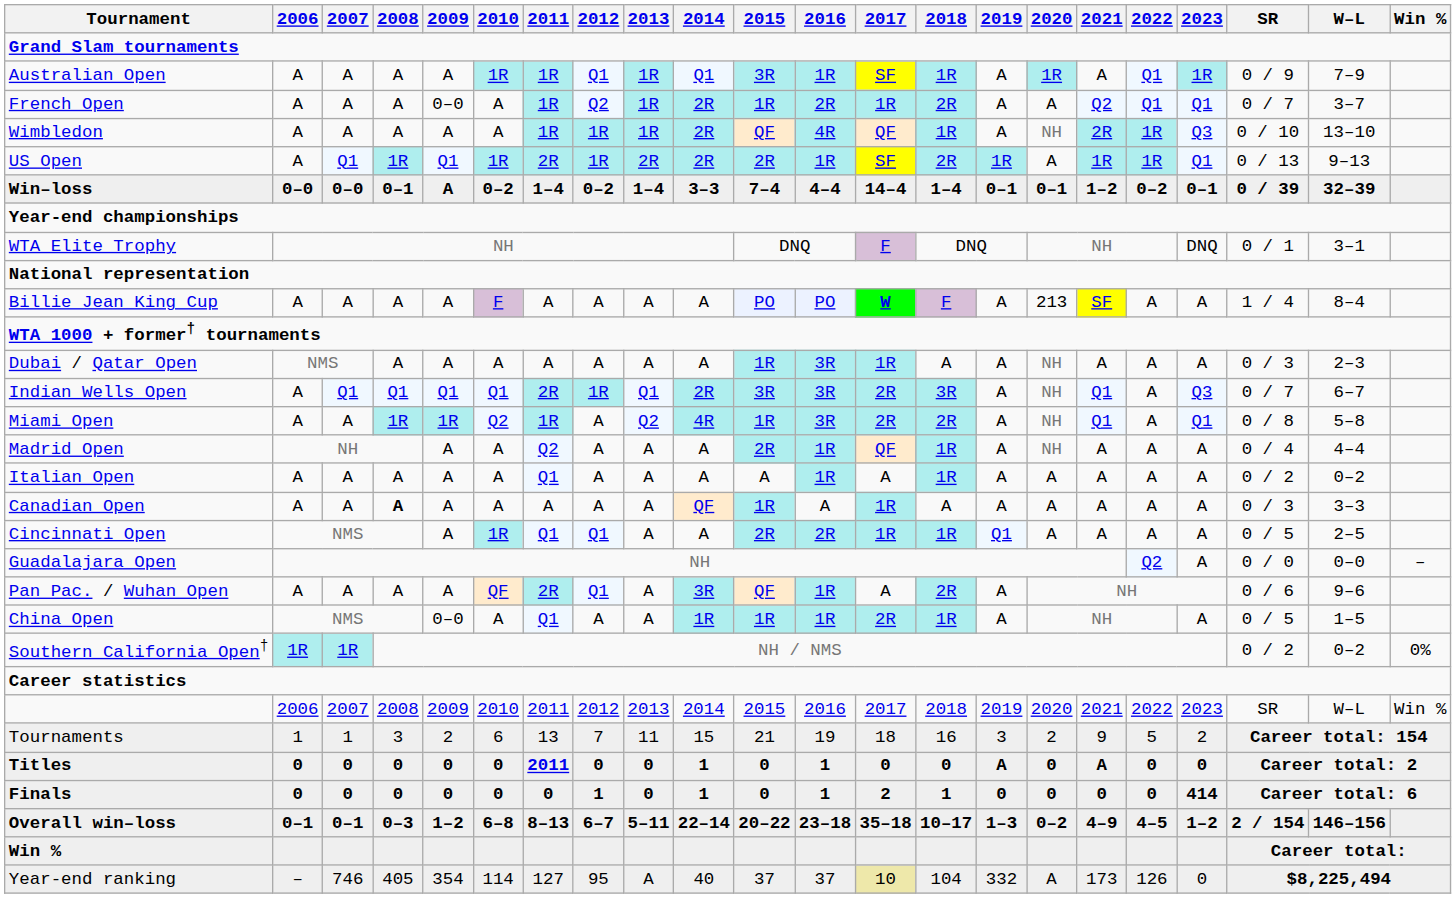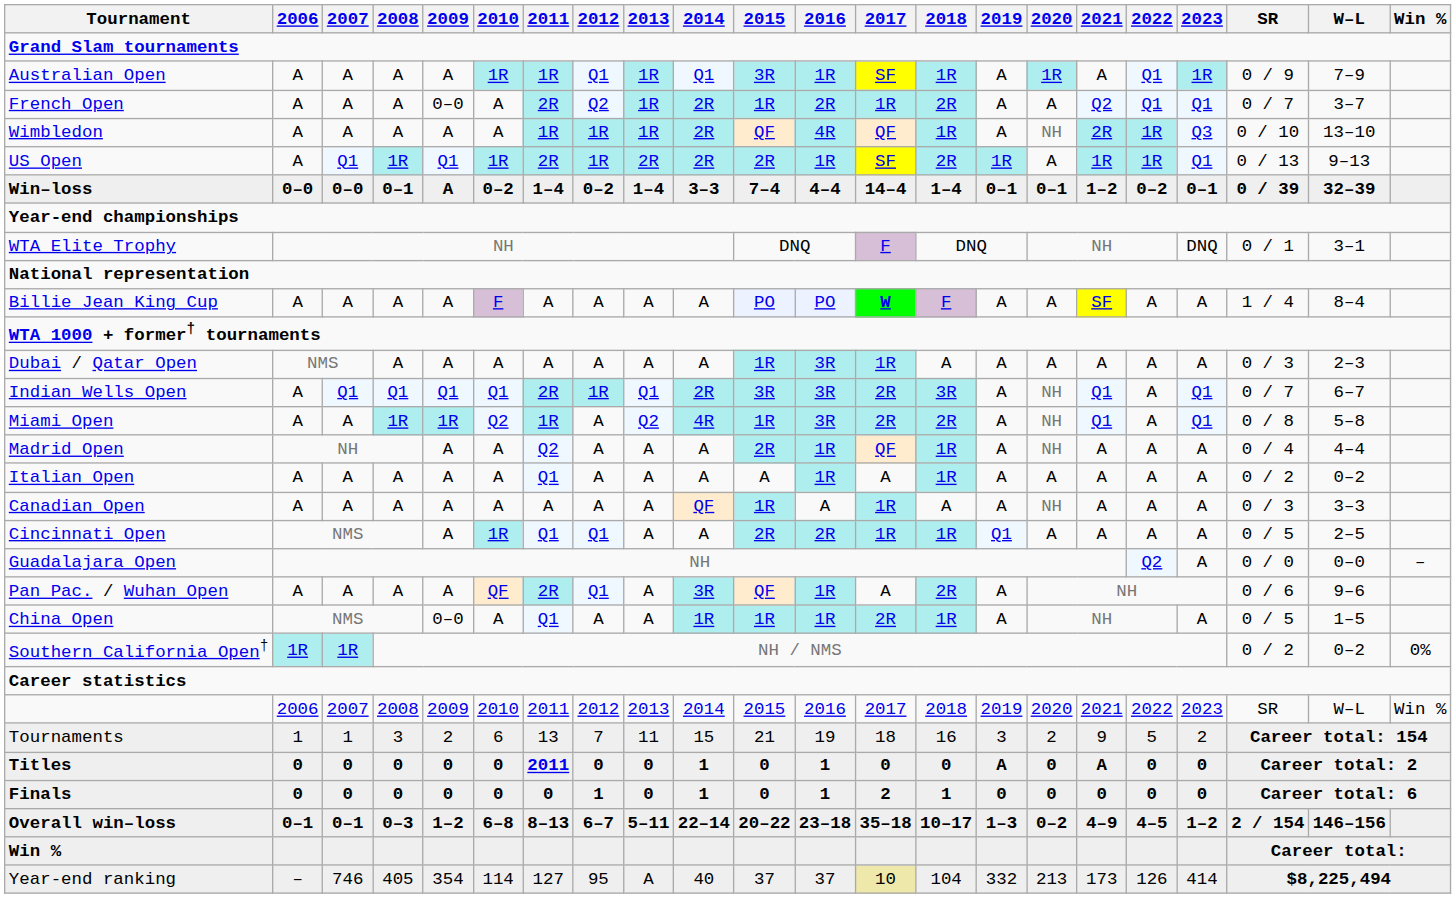French Open | 2011: 1R -> 2R
Billie Jean King Cup | 2020: 213 -> A
Dubai / Qatar Open | 2020: NH -> A
Indian Wells Open | 2023: Q3 -> Q1
Canadian Open | 2008: bold -> normal
Canadian Open | 2020: A -> NH
Finals | 2023: 414 -> 0
Year-end ranking | 2020: A -> 213
Year-end ranking | 2023: 0 -> 414
